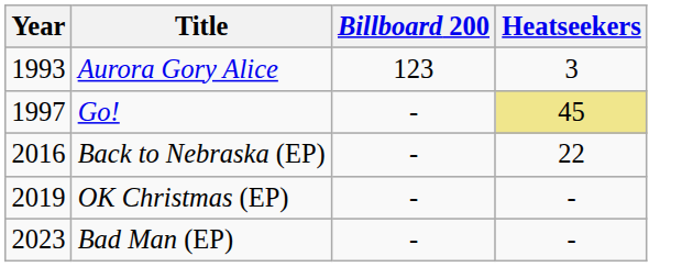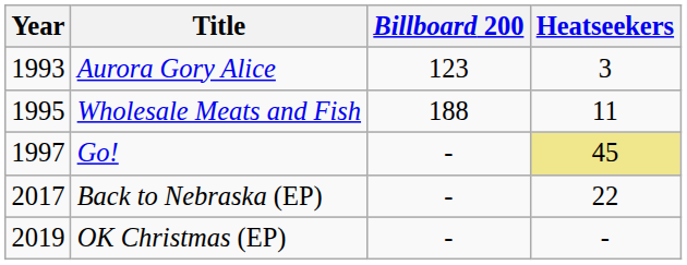+ row: 1995 | Wholesale Meats and Fish | 188 | 11
Back to Nebraska (EP) | Year: 2016 -> 2017
- row: 2023 | Bad Man (EP) | - | -
